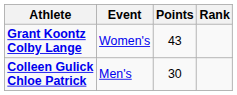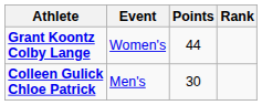Grant Koontz Colby Lange | Points: 43 -> 44
